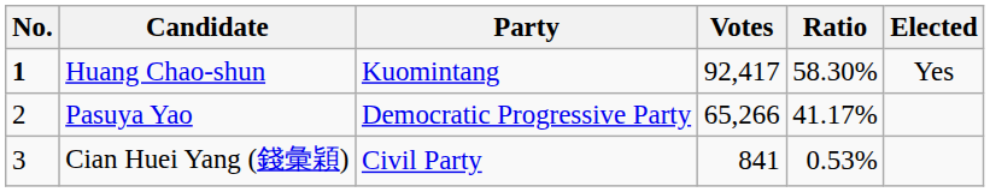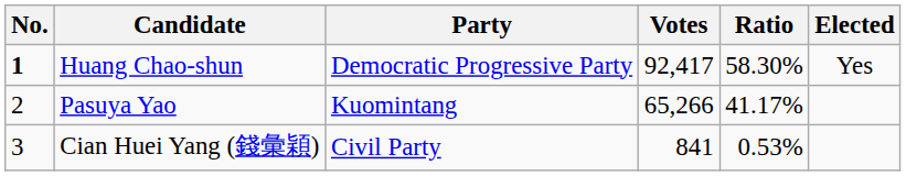Huang Chao-shun | Party: Kuomintang -> Democratic Progressive Party
Pasuya Yao | Party: Democratic Progressive Party -> Kuomintang
